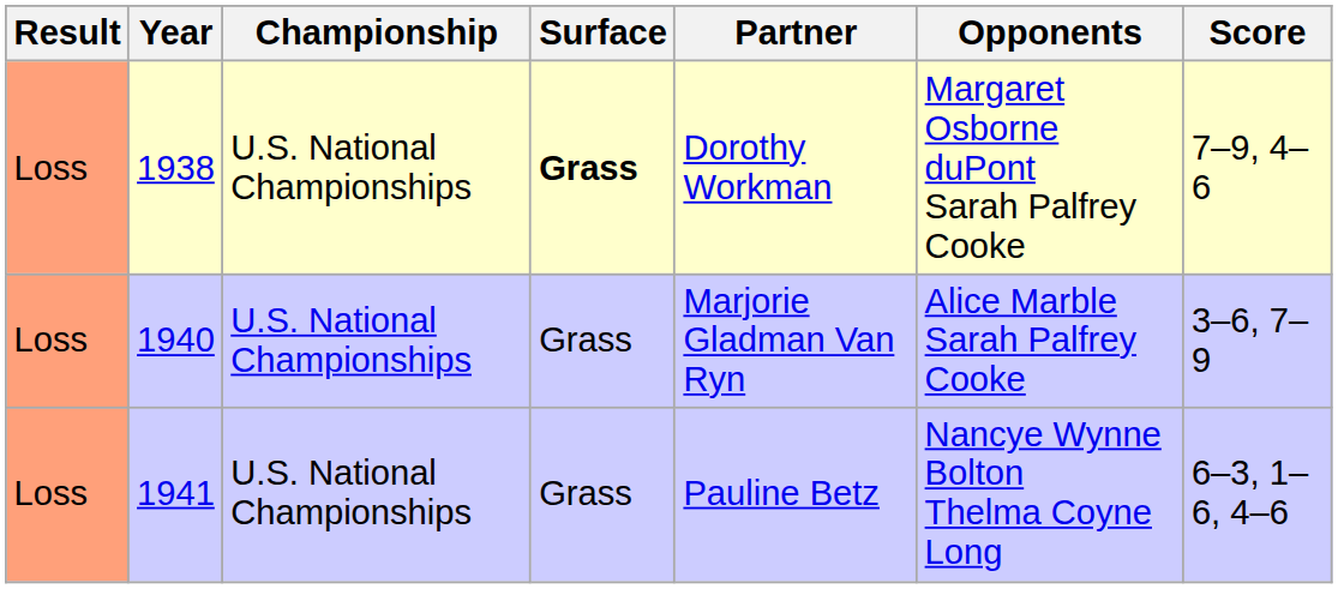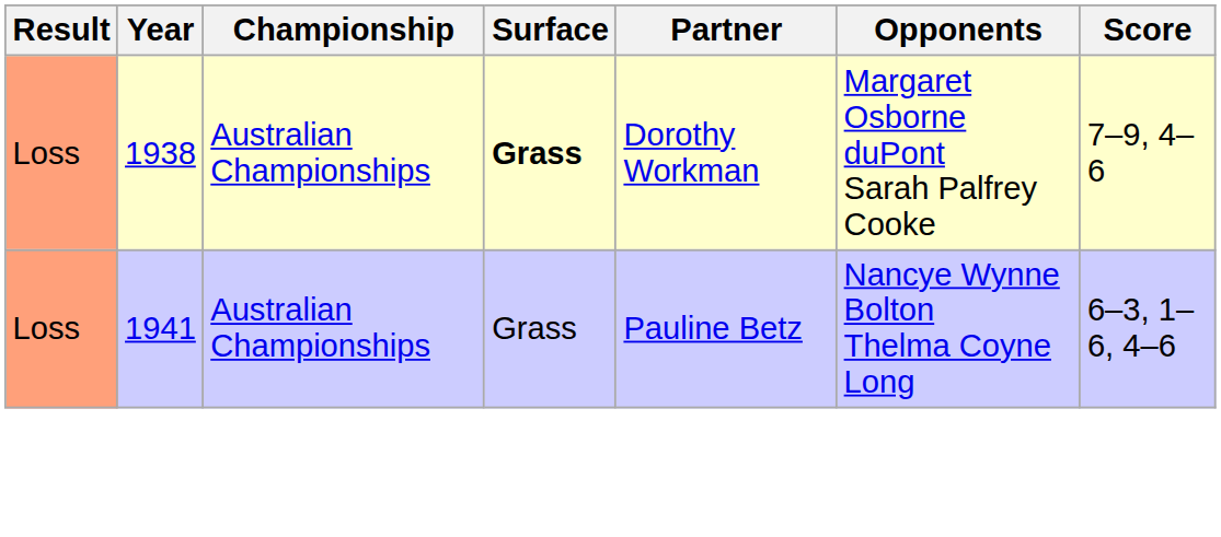1938 | Championship: U.S. National Championships -> Australian Championships
- row: Loss | 1940 | U.S. National Championships | Grass | Marjorie Gladman Van Ryn | Alice Marble Sarah Palfrey Cooke | 3–6, 7–9
1941 | Championship: U.S. National Championships -> Australian Championships
